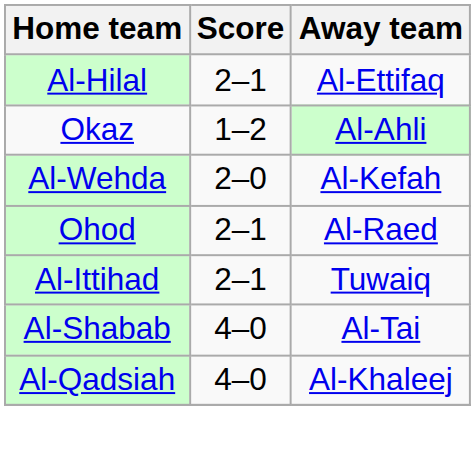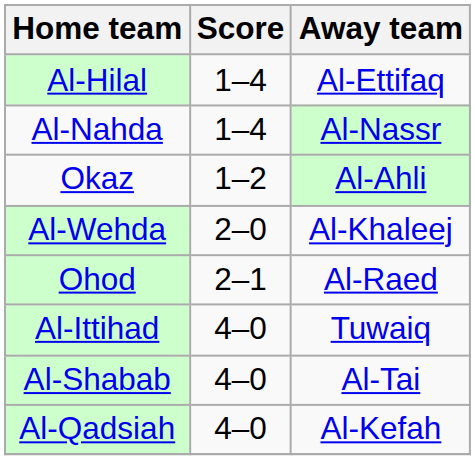Al-Hilal | Score: 2–1 -> 1–4
+ row: Al-Nahda | 1–4 | Al-Nassr
Al-Wehda | Away team: Al-Kefah -> Al-Khaleej
Al-Ittihad | Score: 2–1 -> 4–0
Al-Qadsiah | Away team: Al-Khaleej -> Al-Kefah
